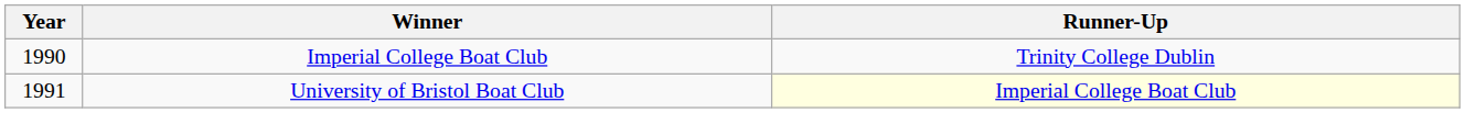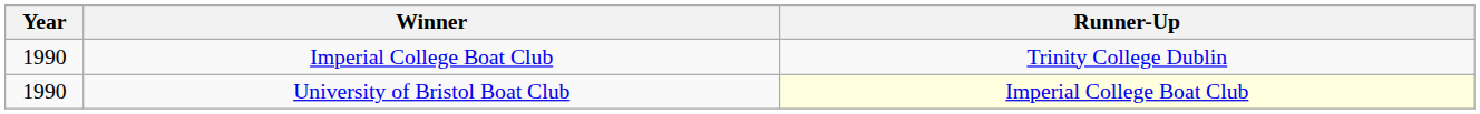University of Bristol Boat Club | Year: 1991 -> 1990
